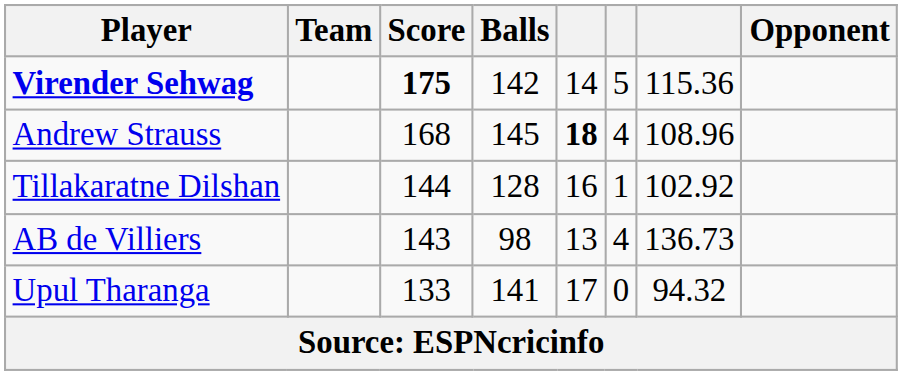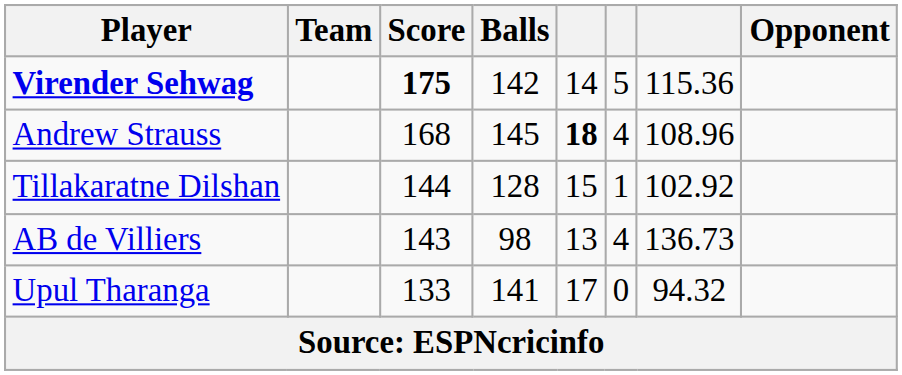Tillakaratne Dilshan | column 5: 16 -> 15
